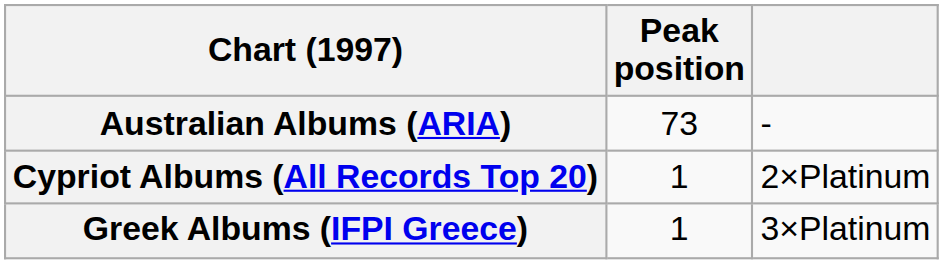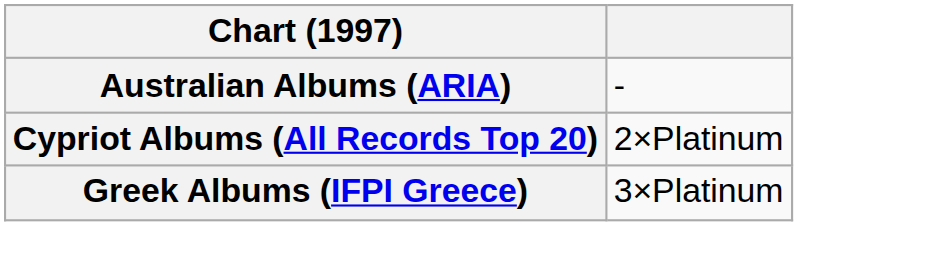- column: Peak position | 73 | 1 | 1
